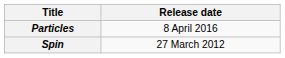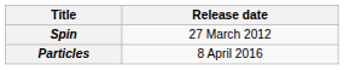rows swapped: Spin <-> Particles
